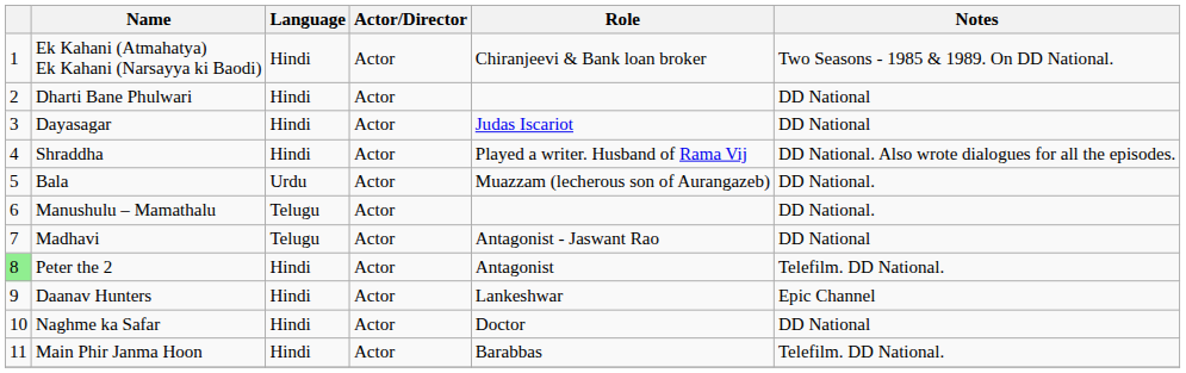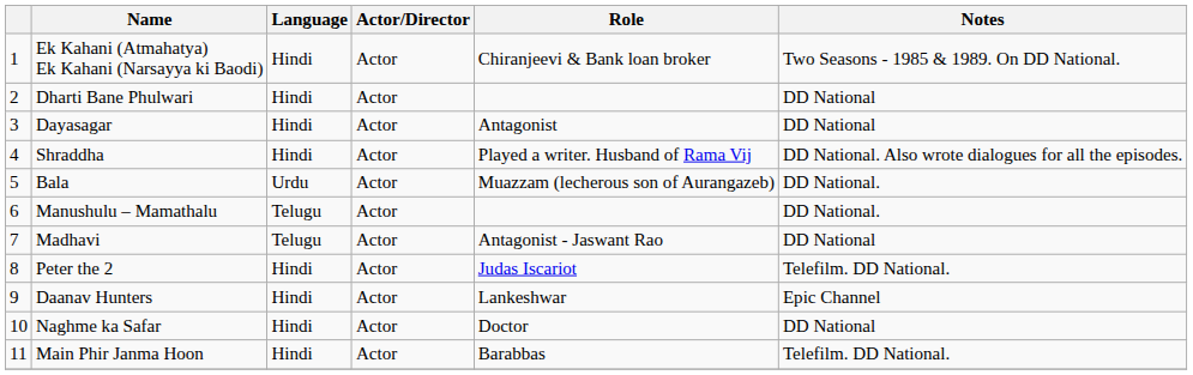Dayasagar | Role: Judas Iscariot -> Antagonist
Peter the 2 | column 1: lightgreen background -> no background
Peter the 2 | Role: Antagonist -> Judas Iscariot
